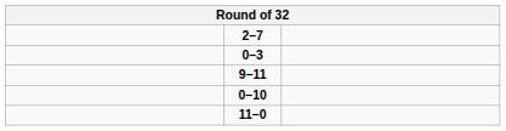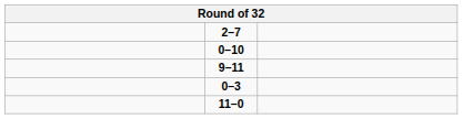rows swapped: 0–10 <-> 0–3
